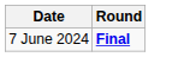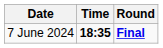+ column: Time | 18:35
